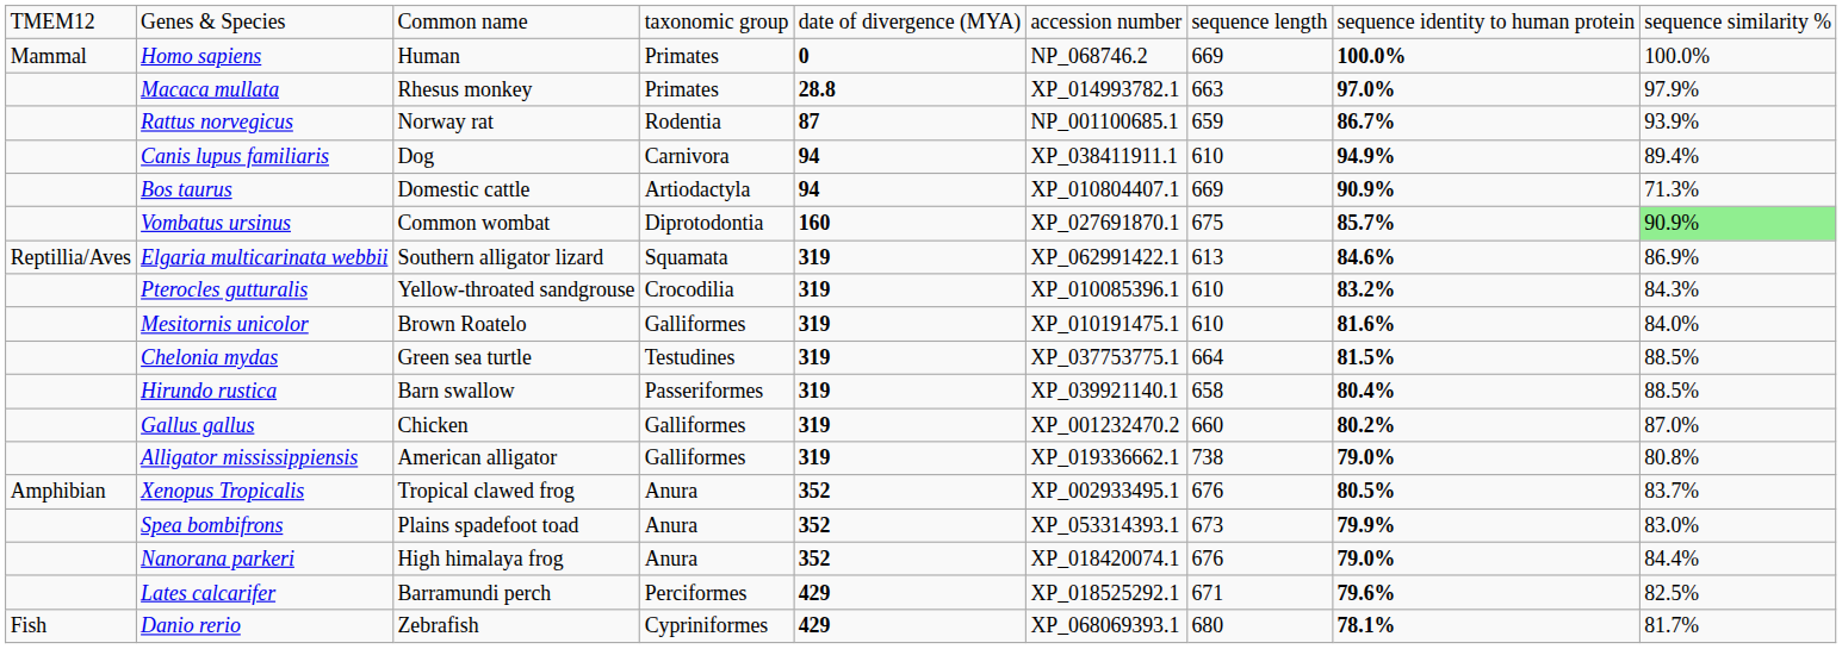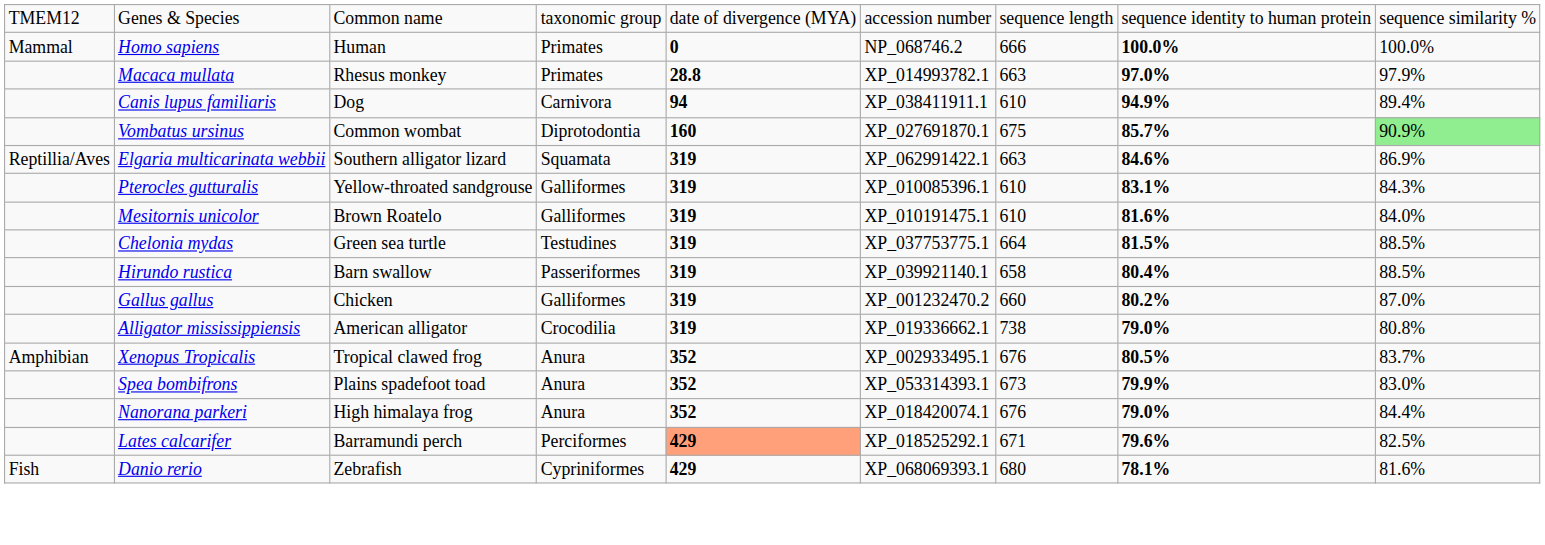Homo sapiens | column 7: 669 -> 666
- row: Rattus norvegicus | Norway rat | Rodentia | 87 | NP_001100685.1 | 659 | 86.7% | 93.9%
- row: Bos taurus | Domestic cattle | Artiodactyla | 94 | XP_010804407.1 | 669 | 90.9% | 71.3%
Elgaria multicarinata webbii | column 7: 613 -> 663
Pterocles gutturalis | column 4: Crocodilia -> Galliformes
Pterocles gutturalis | column 8: 83.2% -> 83.1%
Alligator mississippiensis | column 4: Galliformes -> Crocodilia
Lates calcarifer | column 5: no background -> lightsalmon background
Danio rerio | column 9: 81.7% -> 81.6%
